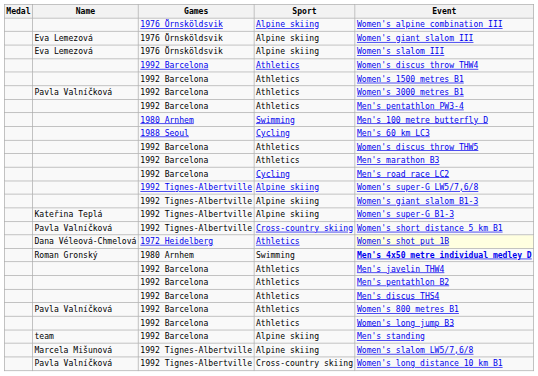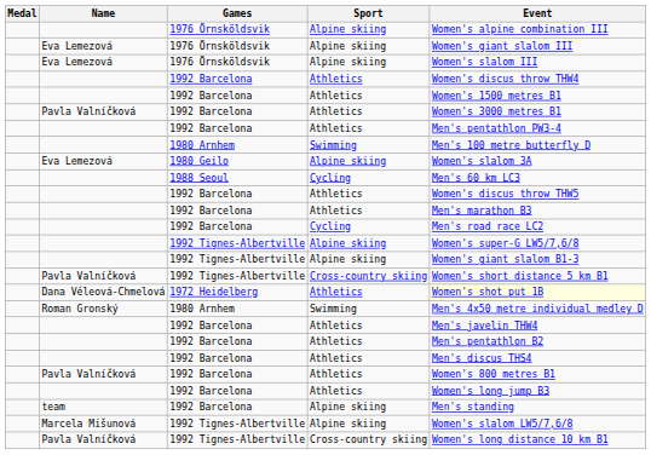+ row: Eva Lemezová | 1980 Geilo | Alpine skiing | Women's slalom 3A
- row: Kateřina Teplá | 1992 Tignes-Albertville | Alpine skiing | Women's super-G B1-3
Roman Gronský | Event: bold -> normal
